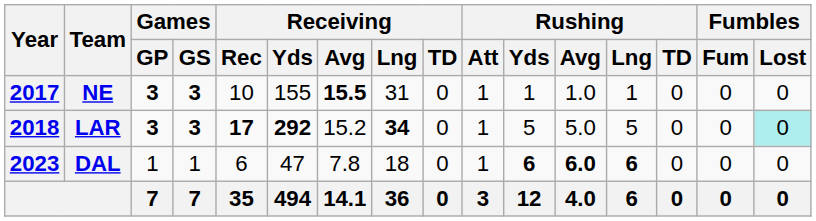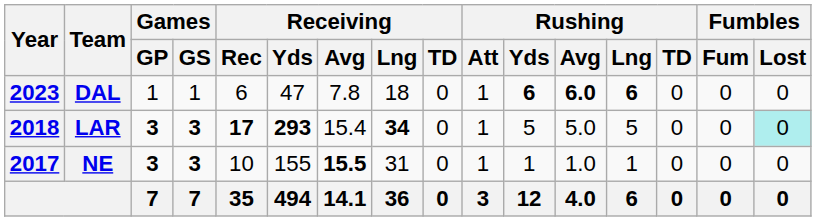rows swapped: NE <-> DAL
LAR | Receiving / Yds: 292 -> 293
LAR | Receiving / Avg: 15.2 -> 15.4
